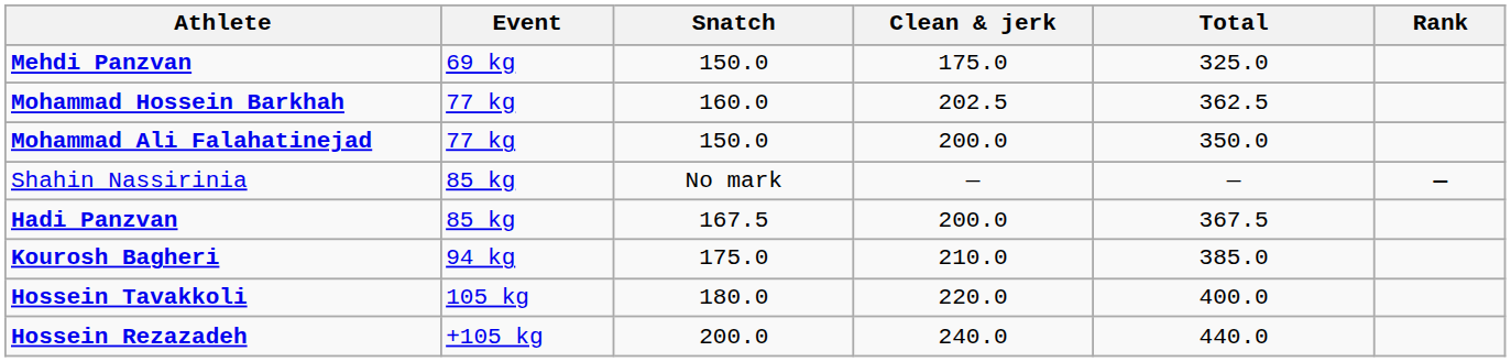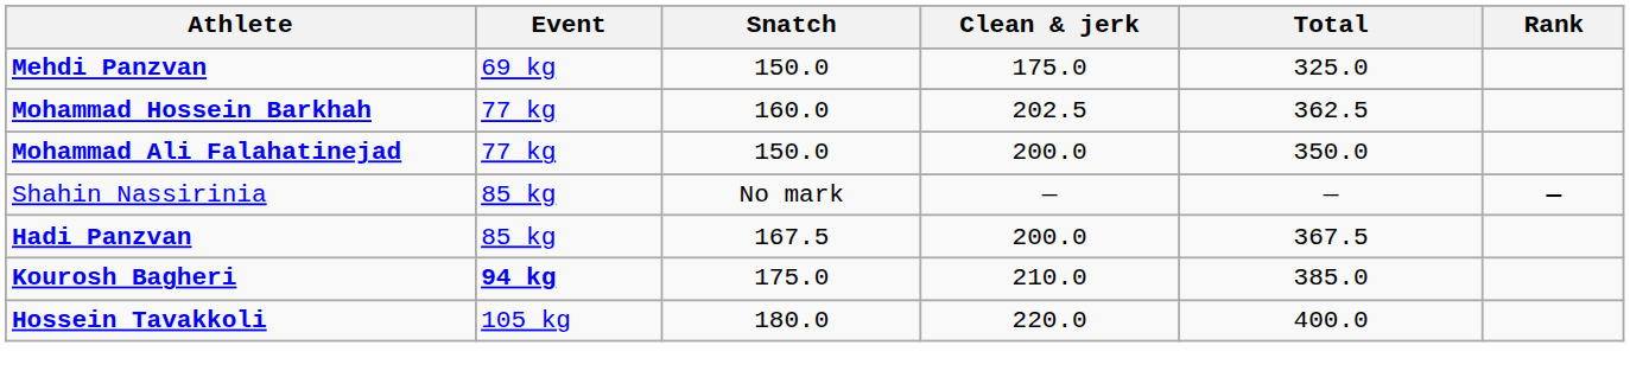Kourosh Bagheri | Event: normal -> bold
- row: Hossein Rezazadeh | +105 kg | 200.0 | 240.0 | 440.0
